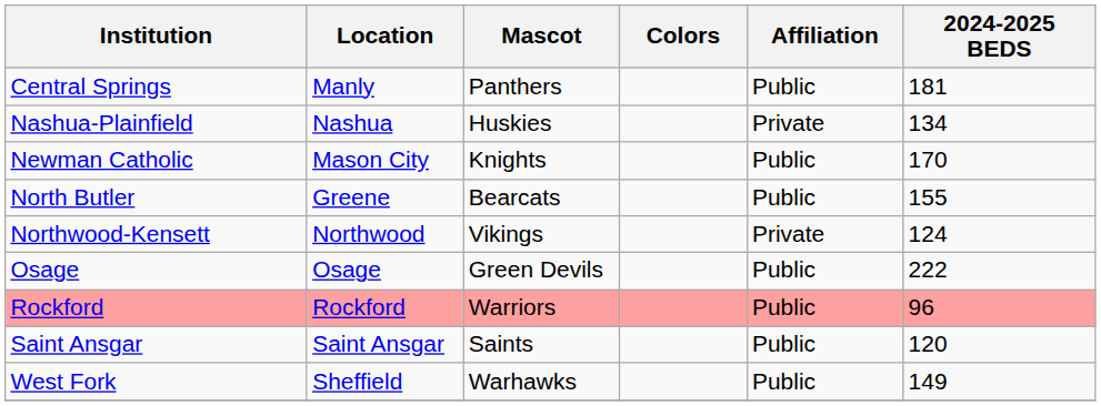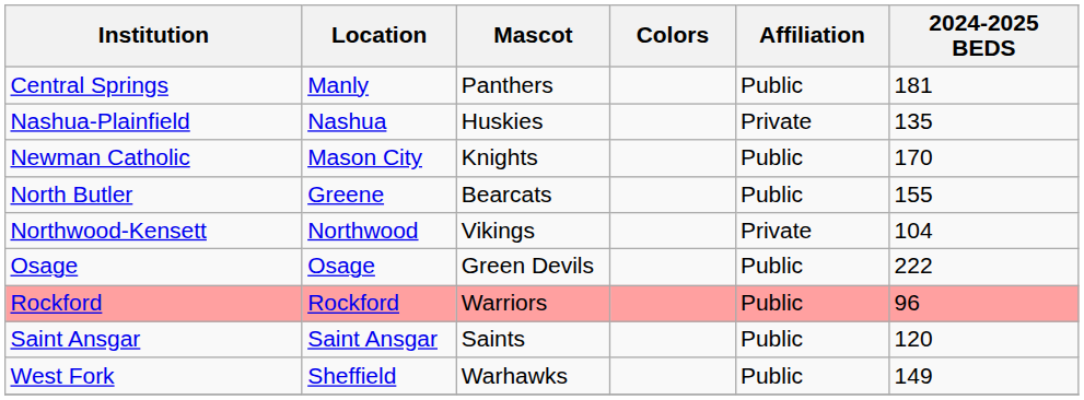Nashua-Plainfield | 2024-2025 BEDS: 134 -> 135
Northwood-Kensett | 2024-2025 BEDS: 124 -> 104
